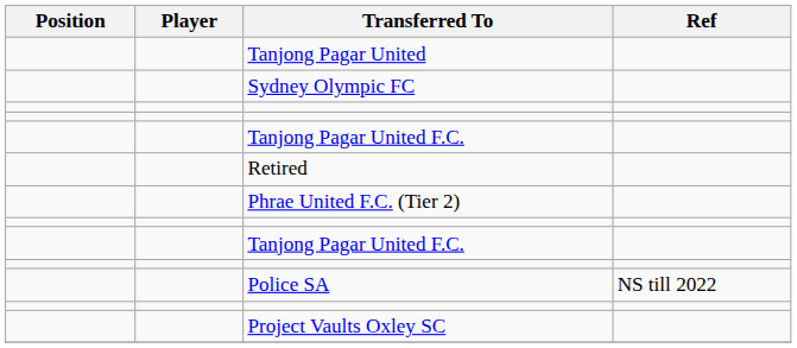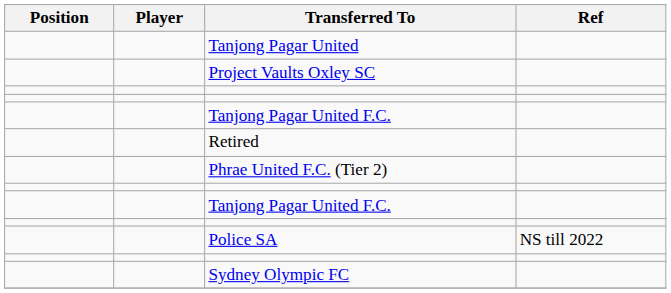rows swapped: Project Vaults Oxley SC <-> Sydney Olympic FC
